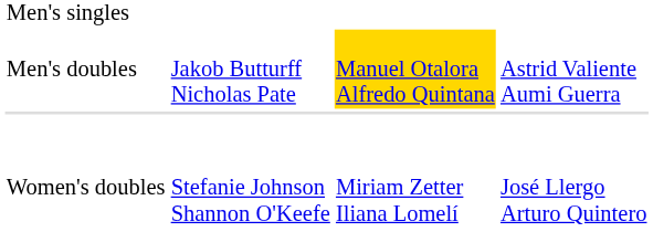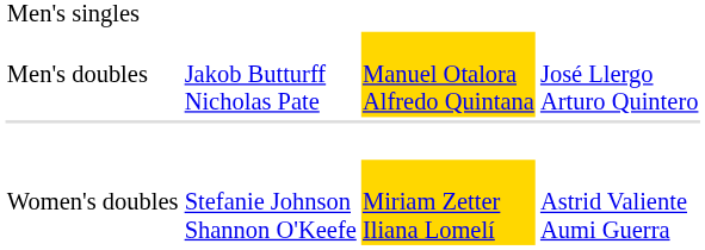Men's doubles | column 4: Astrid Valiente Aumi Guerra -> José Llergo Arturo Quintero
Women's doubles | column 3: no background -> gold background
Women's doubles | column 4: José Llergo Arturo Quintero -> Astrid Valiente Aumi Guerra
